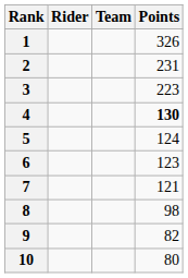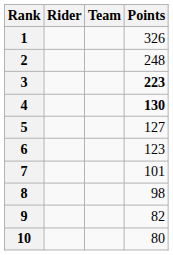2 | Points: 231 -> 248
3 | Points: normal -> bold
5 | Points: 124 -> 127
7 | Points: 121 -> 101
